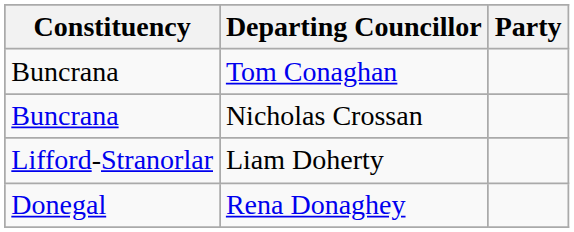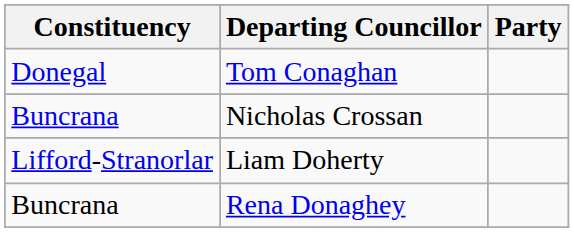Tom Conaghan | Constituency: Buncrana -> Donegal
Rena Donaghey | Constituency: Donegal -> Buncrana
